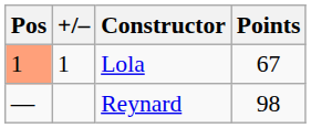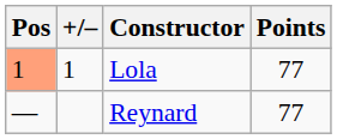Lola | Points: 67 -> 77
Reynard | Points: 98 -> 77
